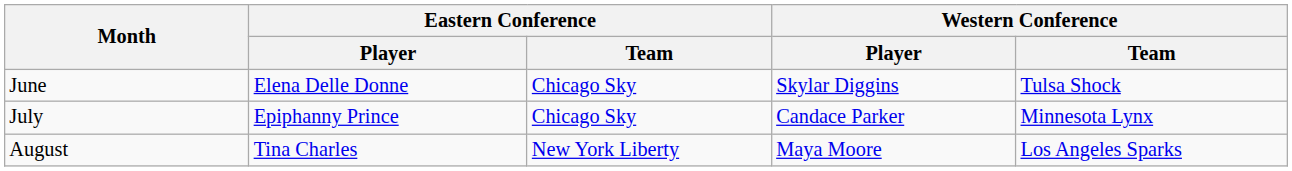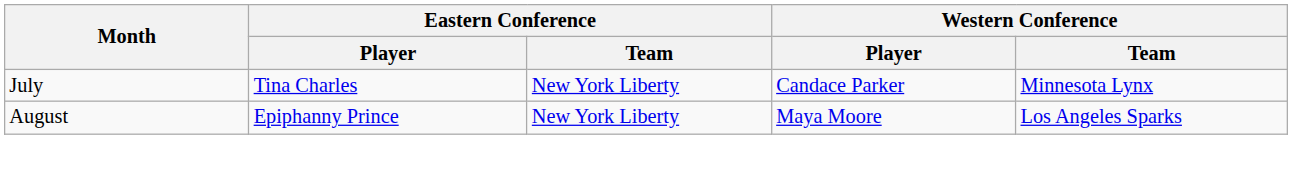- row: June | Elena Delle Donne | Chicago Sky | Skylar Diggins | Tulsa Shock
July | Eastern Conference / Player: Epiphanny Prince -> Tina Charles
July | Eastern Conference / Team: Chicago Sky -> New York Liberty
August | Eastern Conference / Player: Tina Charles -> Epiphanny Prince
